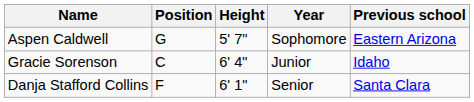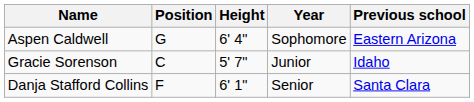Aspen Caldwell | Height: 5' 7" -> 6' 4"
Gracie Sorenson | Height: 6' 4" -> 5' 7"
